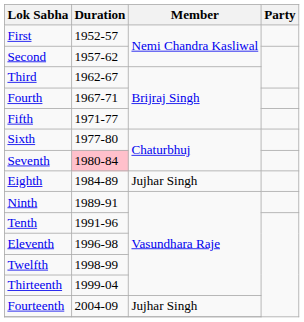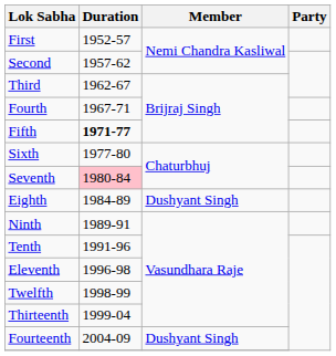Fifth | Duration: normal -> bold
Eighth | Member: Jujhar Singh -> Dushyant Singh
Fourteenth | Member: Jujhar Singh -> Dushyant Singh
